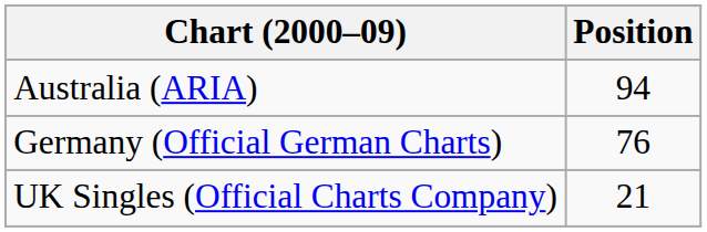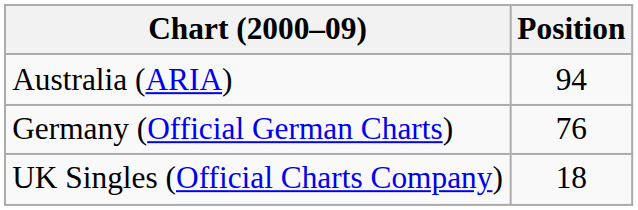UK Singles (Official Charts Company) | Position: 21 -> 18
